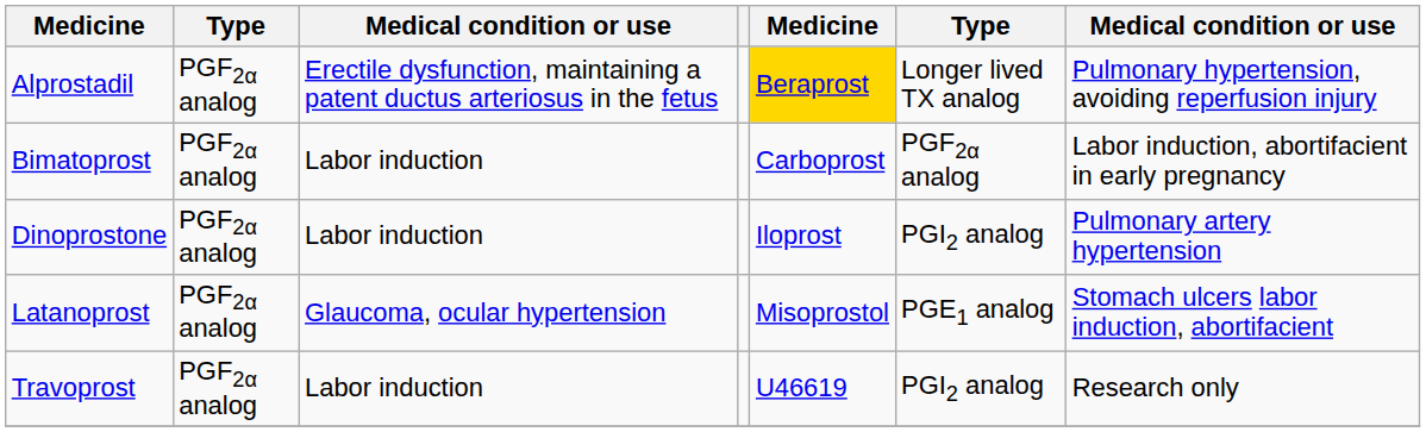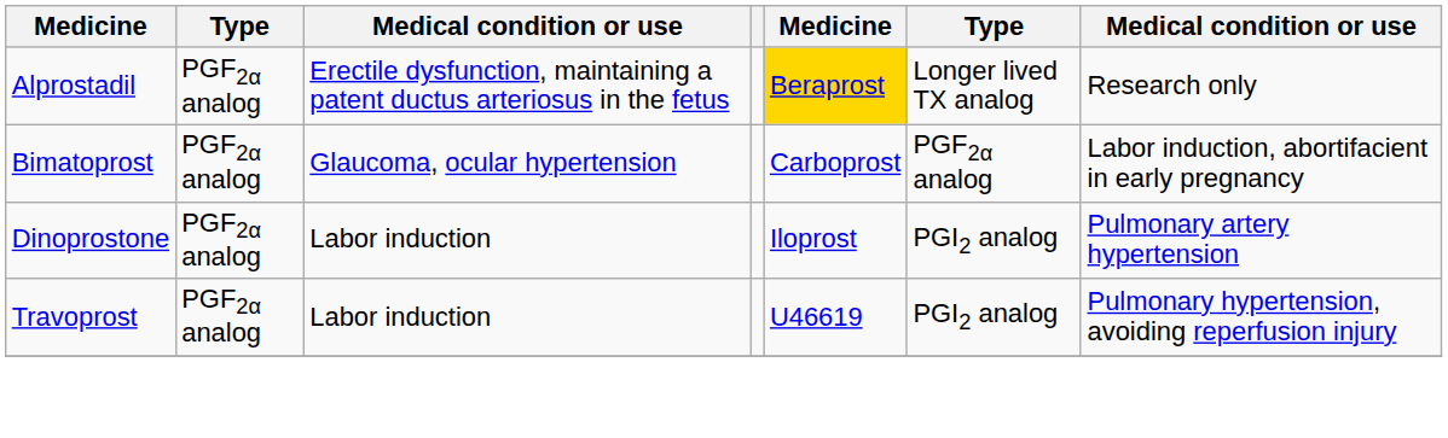Alprostadil | column 7: Pulmonary hypertension, avoiding reperfusion injury -> Research only
Bimatoprost | column 3: Labor induction -> Glaucoma, ocular hypertension
- row: Latanoprost | PGF2α analog | Glaucoma, ocular hypertension | Misoprostol | PGE1 analog | Stomach ulcers labor induction, abortifacient
Travoprost | column 7: Research only -> Pulmonary hypertension, avoiding reperfusion injury
